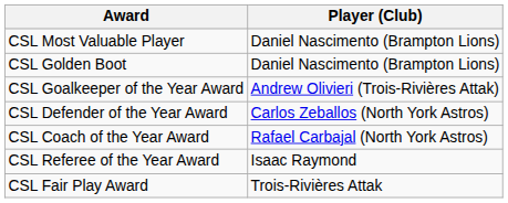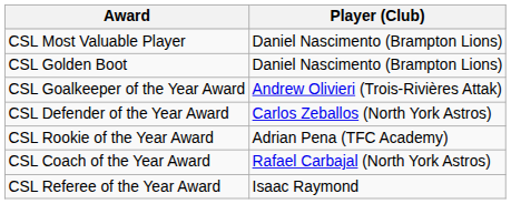+ row: CSL Rookie of the Year Award | Adrian Pena (TFC Academy)
- row: CSL Fair Play Award | Trois-Rivières Attak
